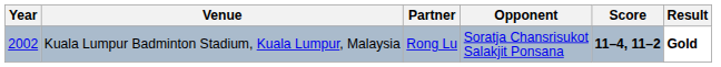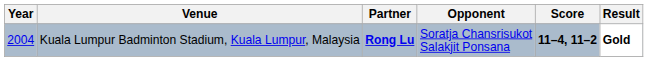Kuala Lumpur Badminton Stadium, Kuala Lumpur, Malaysia | Year: 2002 -> 2004
Kuala Lumpur Badminton Stadium, Kuala Lumpur, Malaysia | Partner: normal -> bold
